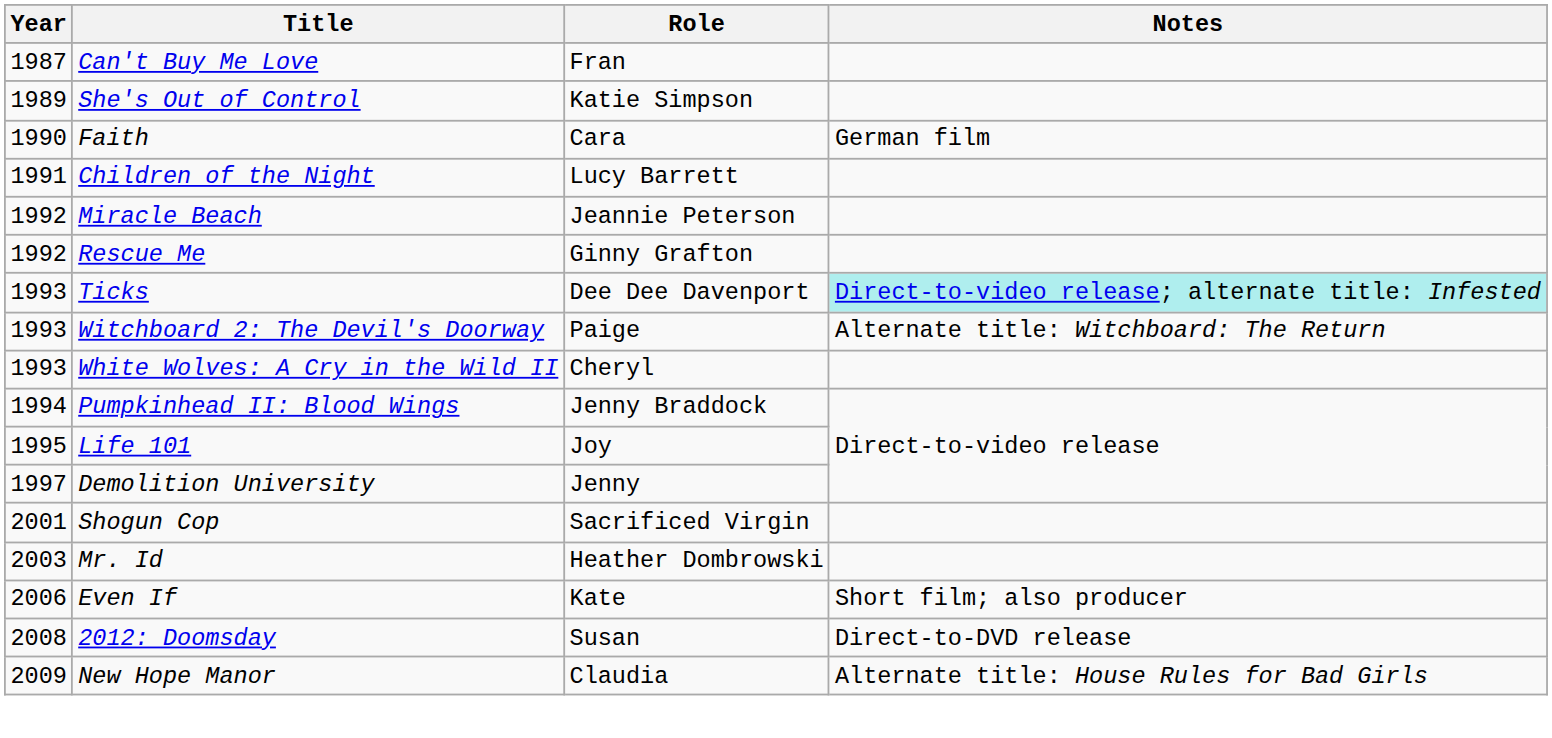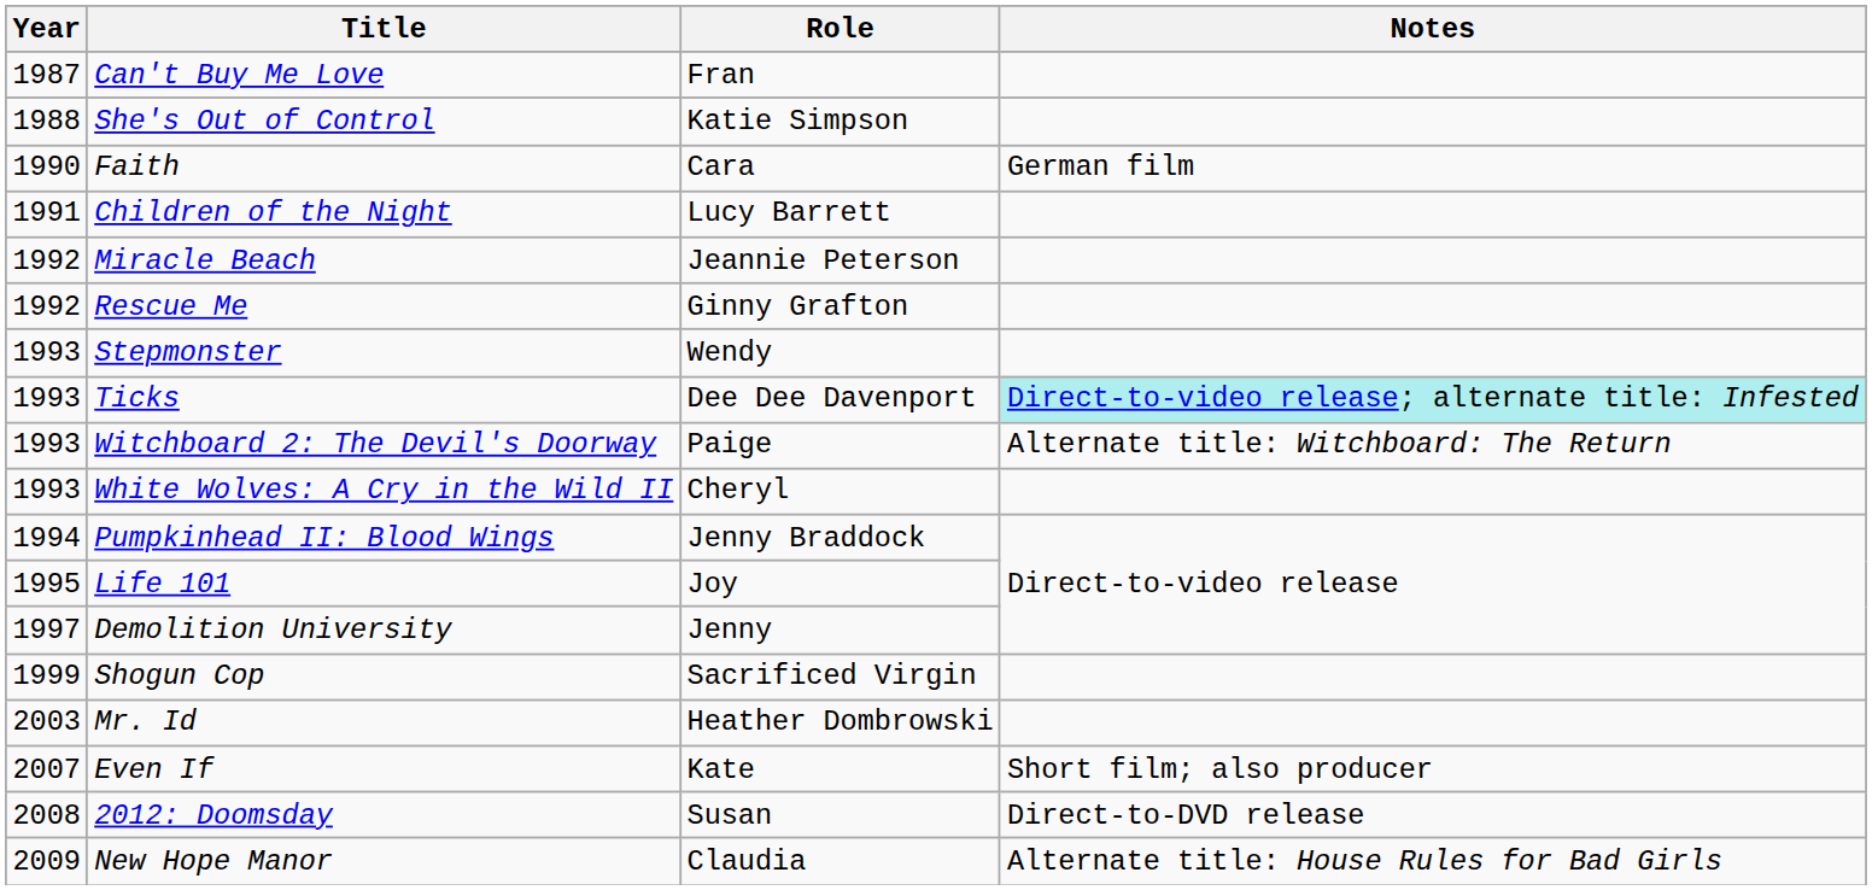She's Out of Control | Year: 1989 -> 1988
+ row: 1993 | Stepmonster | Wendy
Shogun Cop | Year: 2001 -> 1999
Even If | Year: 2006 -> 2007
